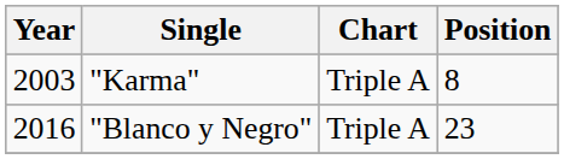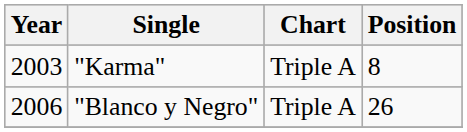"Blanco y Negro" | Year: 2016 -> 2006
"Blanco y Negro" | Position: 23 -> 26
